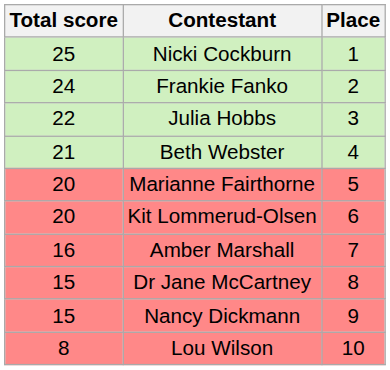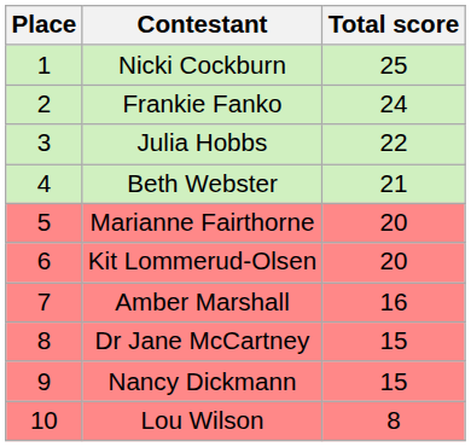columns swapped: Place <-> Total score
